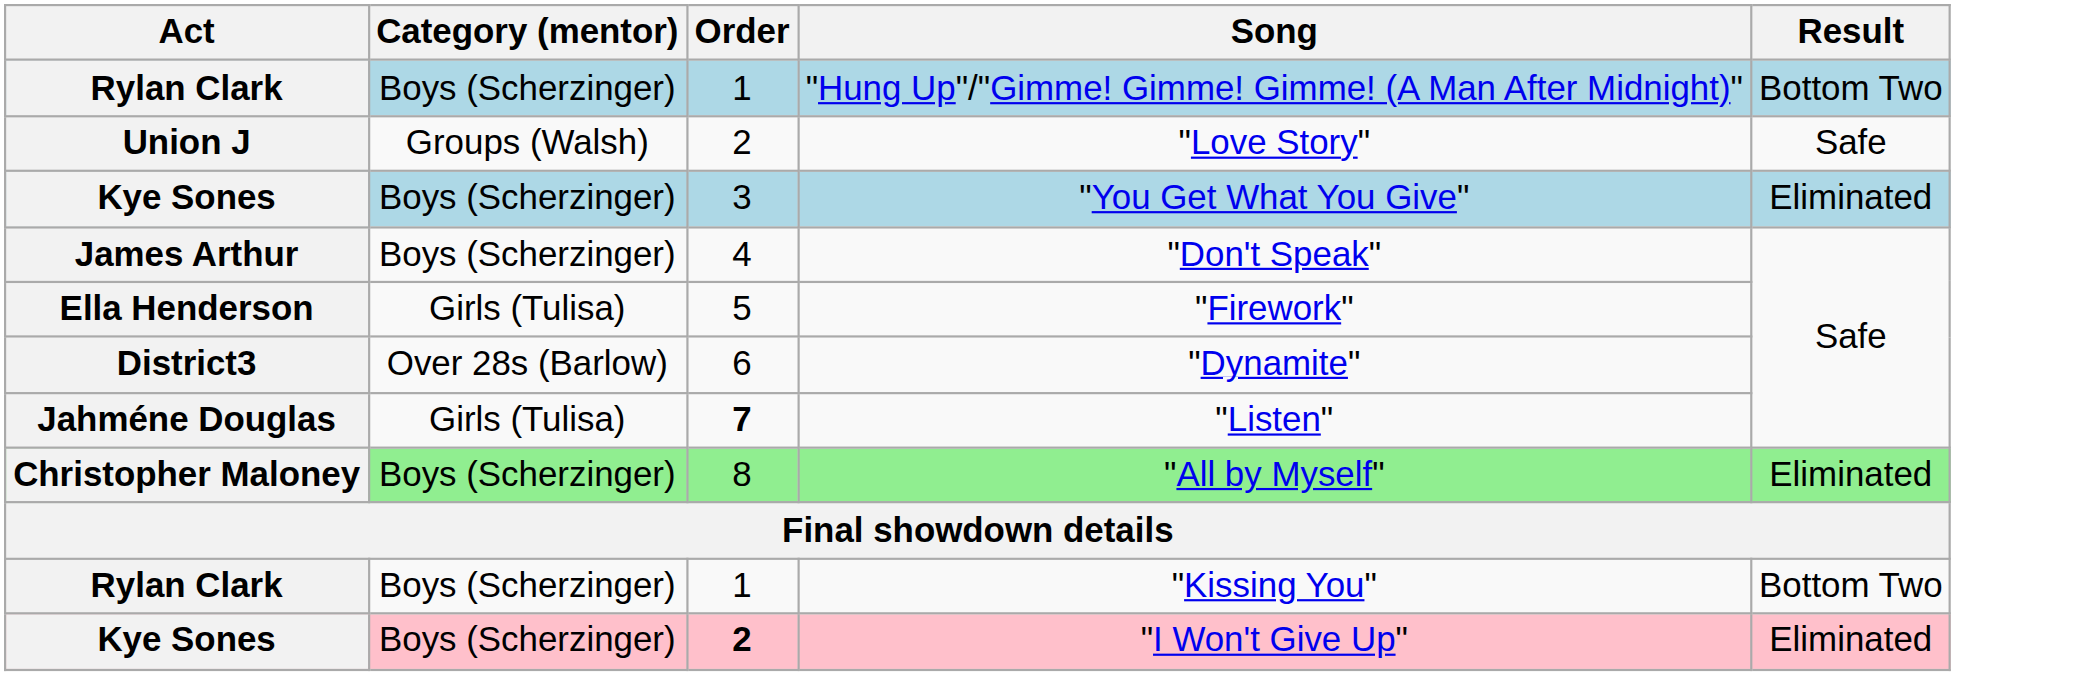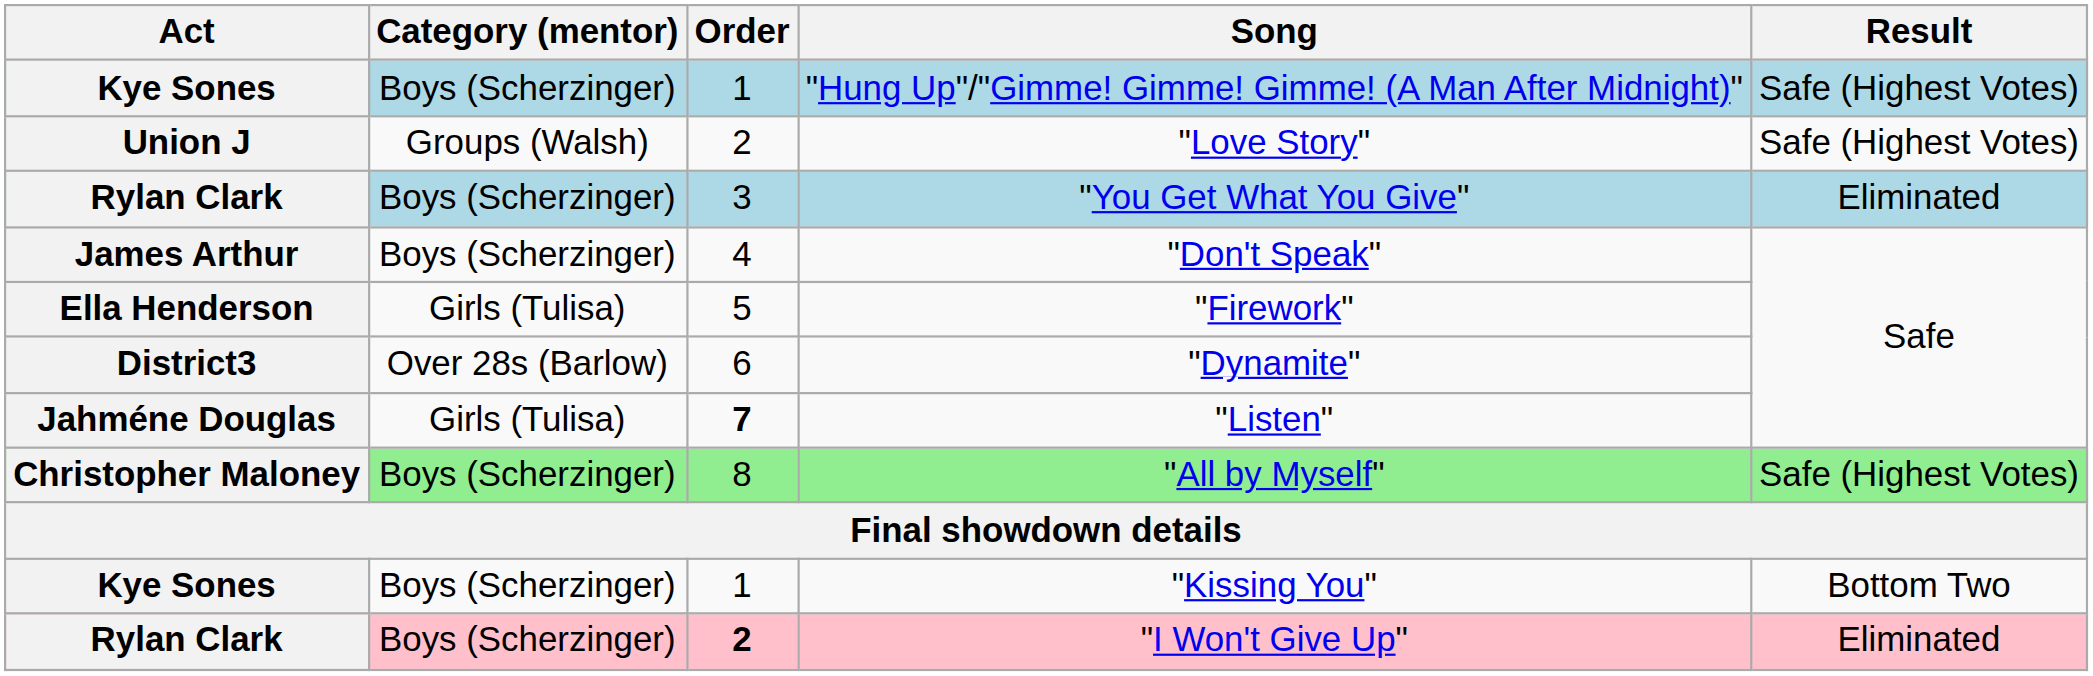"Hung Up"/"Gimme! Gimme! Gimme! (A Man After Midnight)" | Act: Rylan Clark -> Kye Sones
"Hung Up"/"Gimme! Gimme! Gimme! (A Man After Midnight)" | Result: Bottom Two -> Safe (Highest Votes)
"Love Story" | Result: Safe -> Safe (Highest Votes)
"You Get What You Give" | Act: Kye Sones -> Rylan Clark
"All by Myself" | Result: Eliminated -> Safe (Highest Votes)
"Kissing You" | Act: Rylan Clark -> Kye Sones
"I Won't Give Up" | Act: Kye Sones -> Rylan Clark
